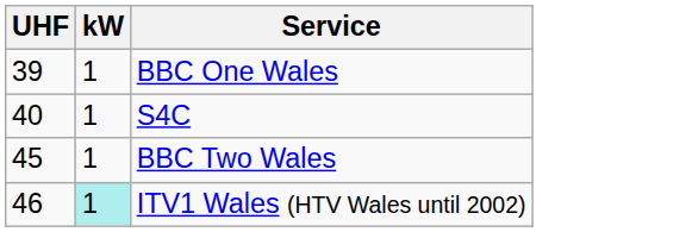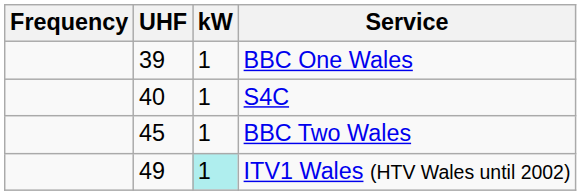+ column: Frequency
ITV1 Wales (HTV Wales until 2002) | UHF: 46 -> 49
